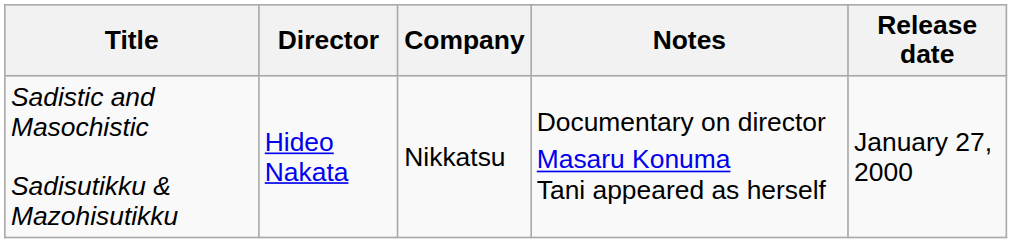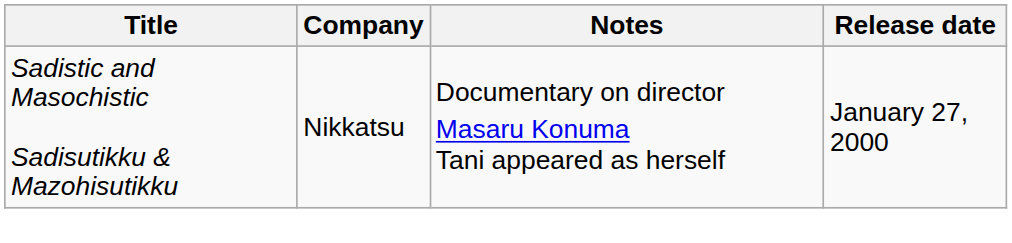- column: Director | Hideo Nakata
